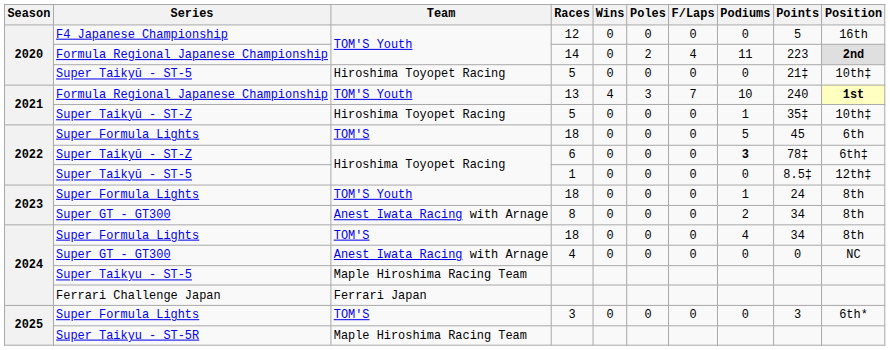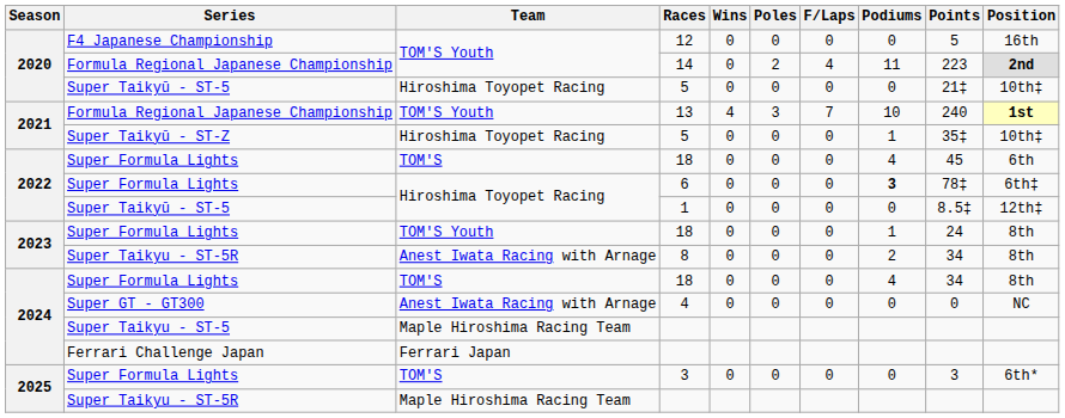2022 / 18 | Podiums: 5 -> 4
6 | Series: Super Taikyū - ST-Z -> Super Formula Lights
8 | Series: Super GT - GT300 -> Super Taikyu - ST-5R
